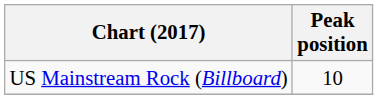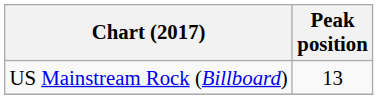US Mainstream Rock (Billboard) | Peak position: 10 -> 13
